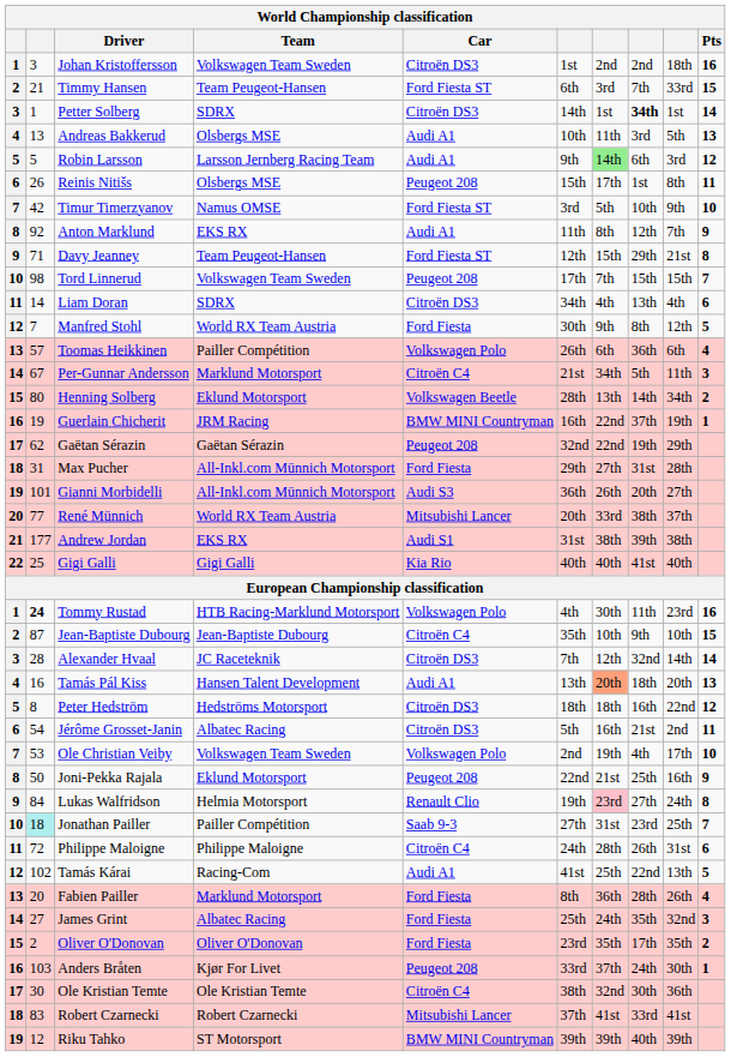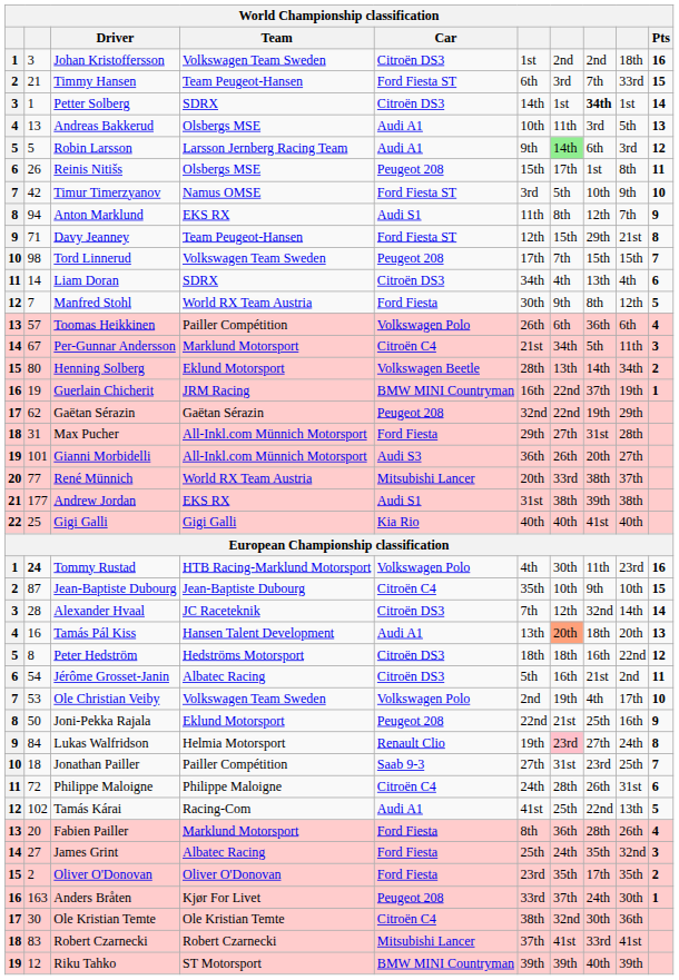Anton Marklund | column 2: 92 -> 94
Anton Marklund | Car: Audi A1 -> Audi S1
Jonathan Pailler | column 2: paleturquoise background -> no background
Anders Bråten | column 2: 103 -> 163
